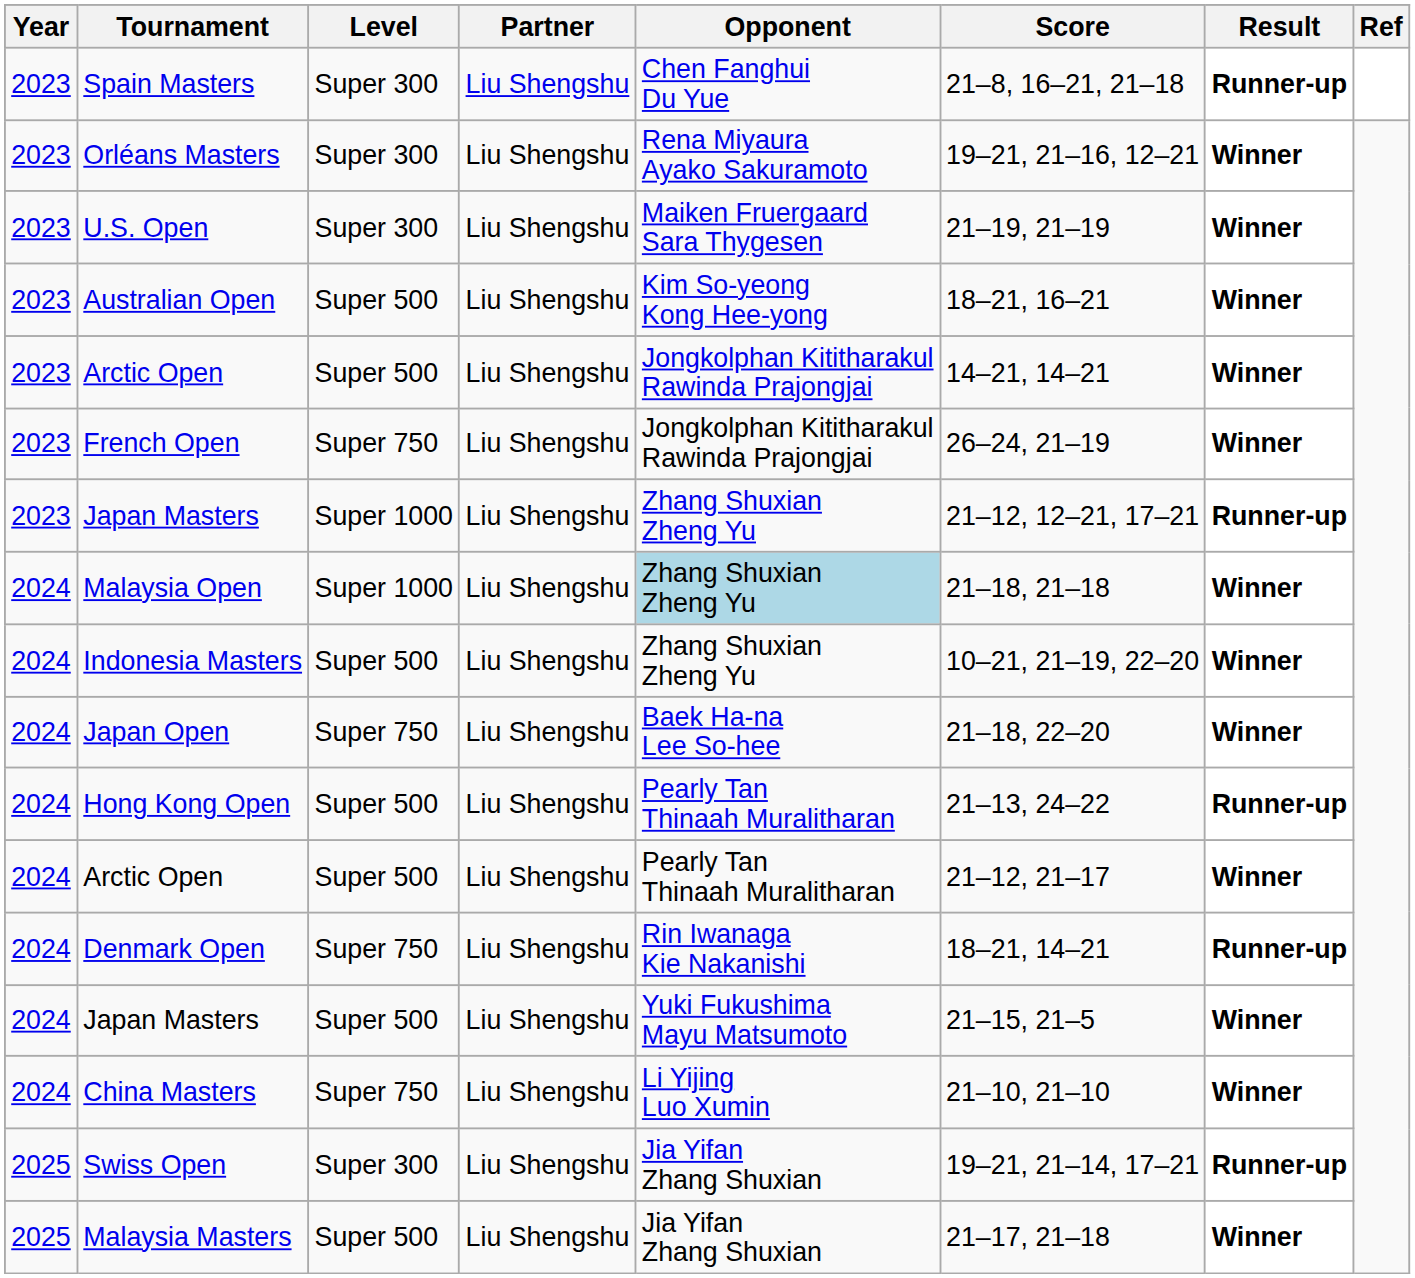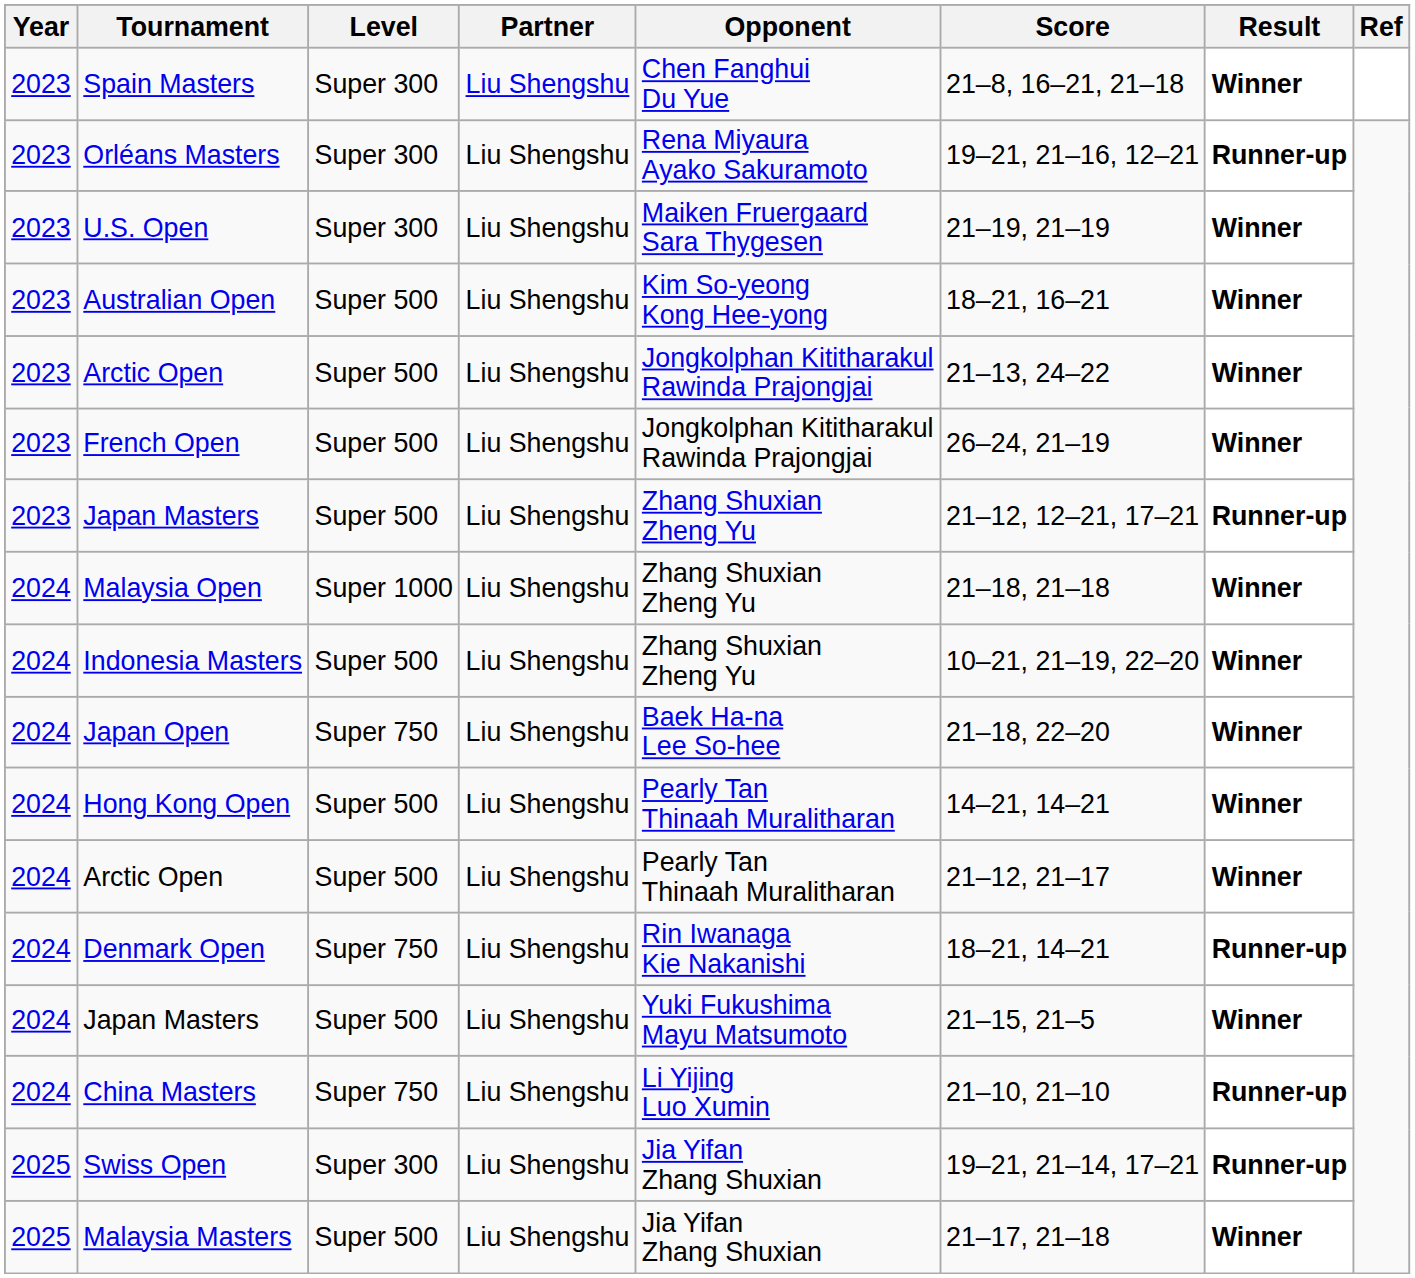Spain Masters | Result: Runner-up -> Winner
Orléans Masters | Result: Winner -> Runner-up
2023 / Arctic Open | Score: 14–21, 14–21 -> 21–13, 24–22
French Open | Level: Super 750 -> Super 500
2023 / Japan Masters | Level: Super 1000 -> Super 500
Malaysia Open | Opponent: lightblue background -> no background
Hong Kong Open | Score: 21–13, 24–22 -> 14–21, 14–21
Hong Kong Open | Result: Runner-up -> Winner
China Masters | Result: Winner -> Runner-up
